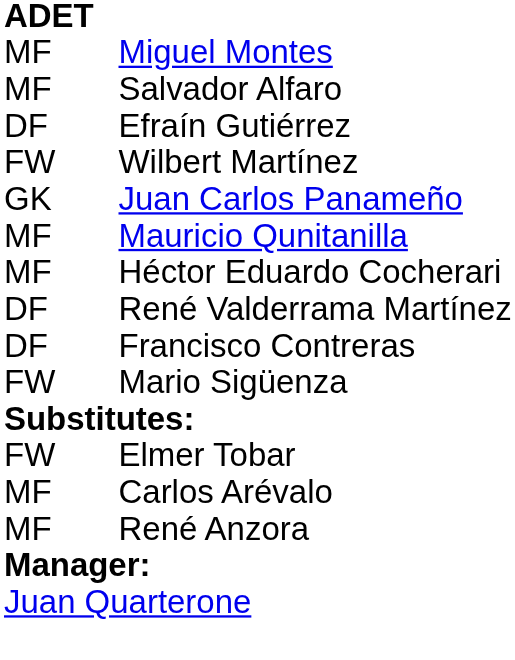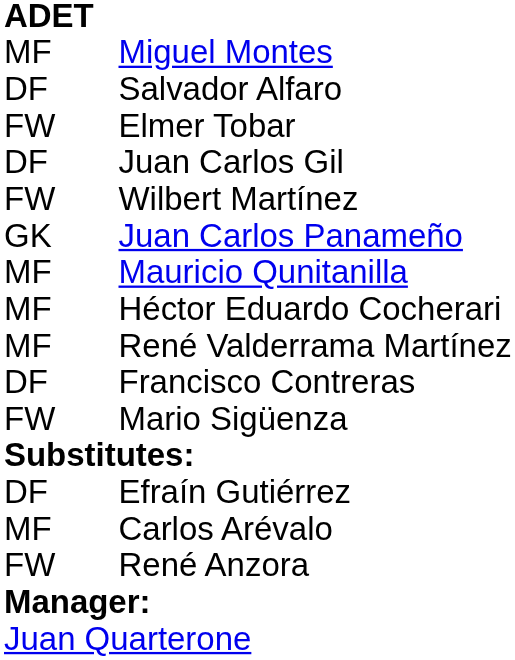Salvador Alfaro | column 1: MF -> DF
rows swapped: Efraín Gutiérrez <-> Elmer Tobar
+ row: DF | Juan Carlos Gil
René Valderrama Martínez | column 1: DF -> MF
René Anzora | column 1: MF -> FW
